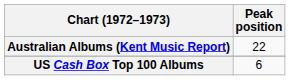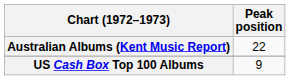US Cash Box Top 100 Albums | Peak position: 6 -> 9
